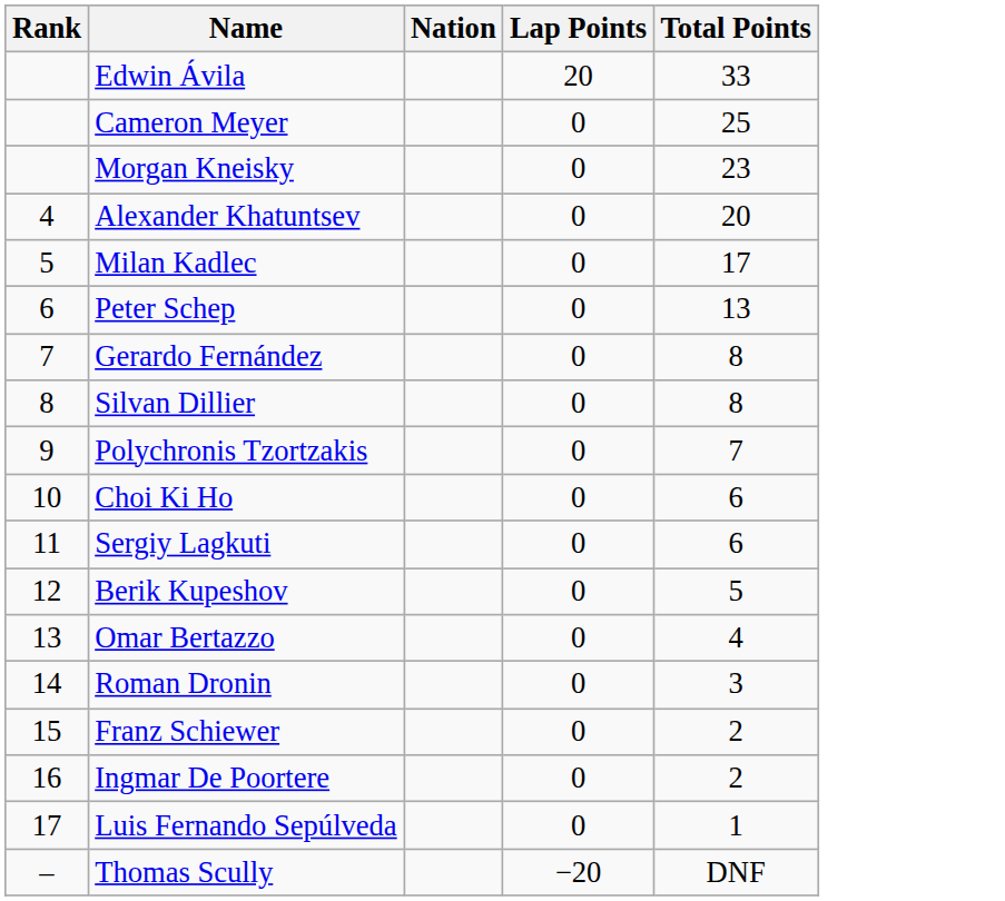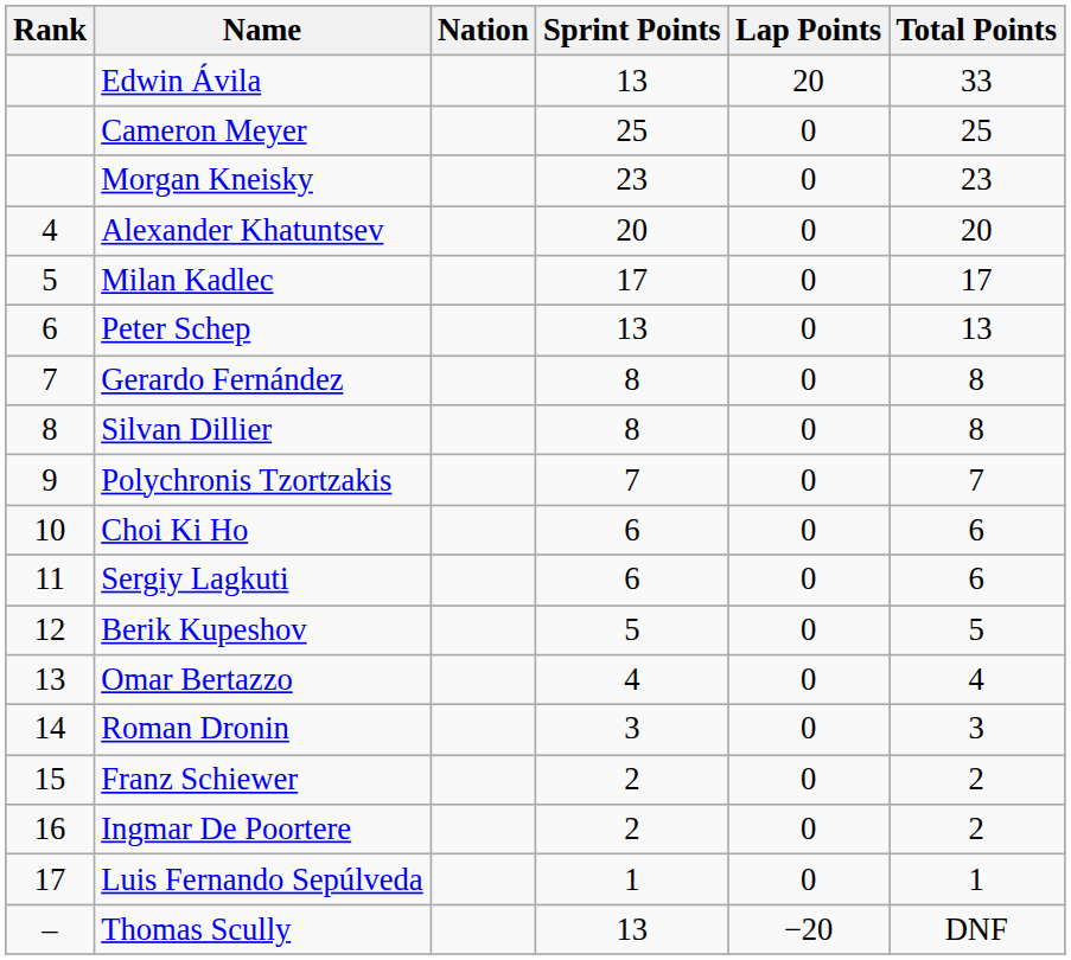+ column: Sprint Points | 13 | 25 | 23 | 20 | 17 | 13 | 8 | 8 | 7 | 6 | 6 | 5 | 4 | 3 | 2 | 2 | 1 | 13
